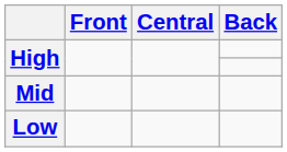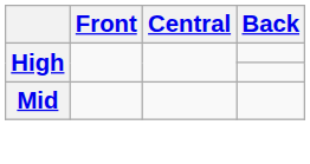- row: Low
